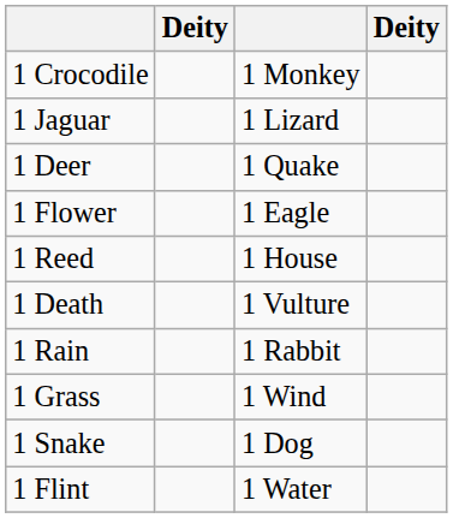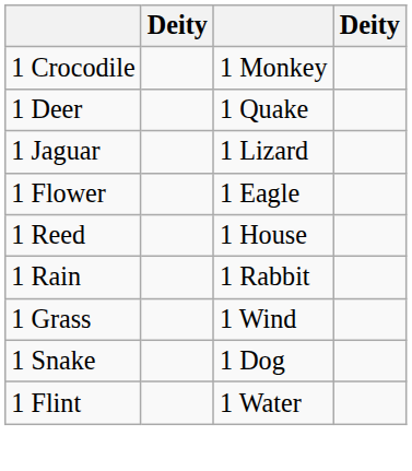rows swapped: 1 Jaguar <-> 1 Deer
- row: 1 Death | 1 Vulture
